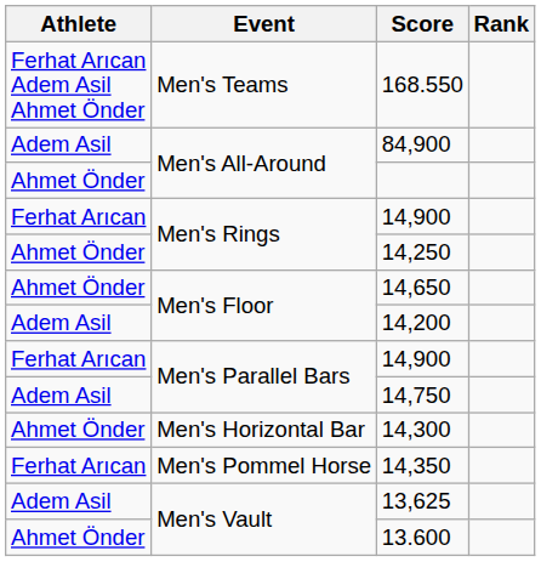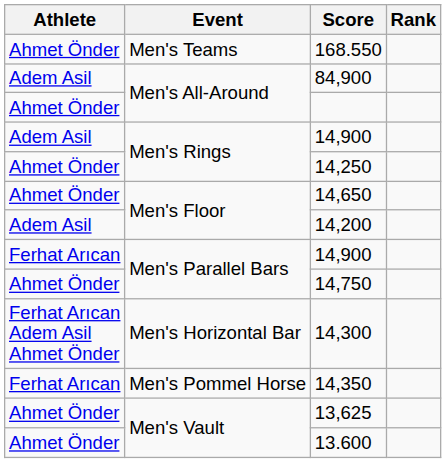168.550 | Athlete: Ferhat Arıcan Adem Asil Ahmet Önder -> Ahmet Önder
Men's Rings / 14,900 | Athlete: Ferhat Arıcan -> Adem Asil
14,750 | Athlete: Adem Asil -> Ahmet Önder
14,300 | Athlete: Ahmet Önder -> Ferhat Arıcan Adem Asil Ahmet Önder
13,625 | Athlete: Adem Asil -> Ahmet Önder
